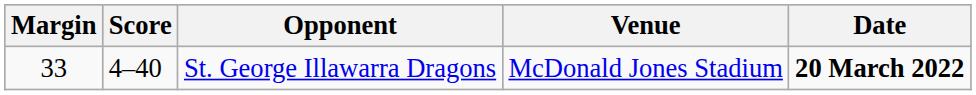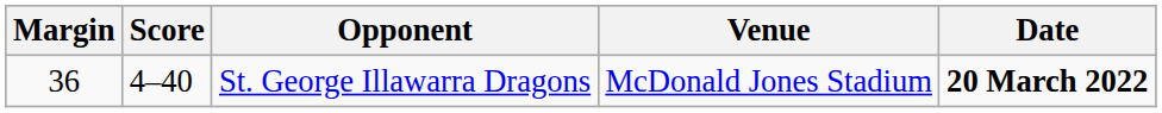St. George Illawarra Dragons | Margin: 33 -> 36
